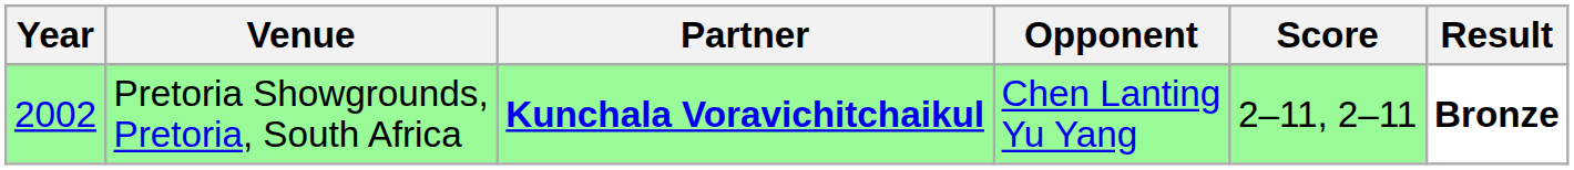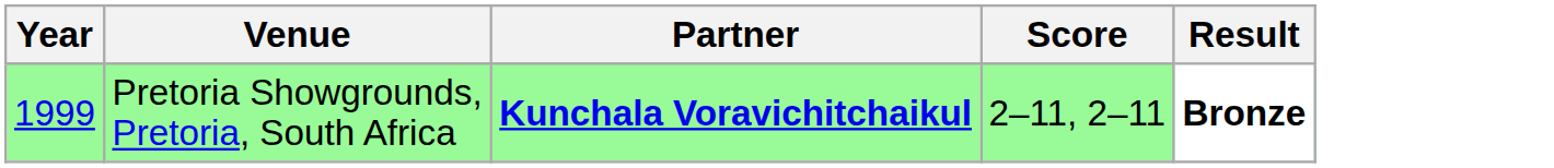- column: Opponent | Chen Lanting Yu Yang
Pretoria Showgrounds, Pretoria, South Africa | Year: 2002 -> 1999
